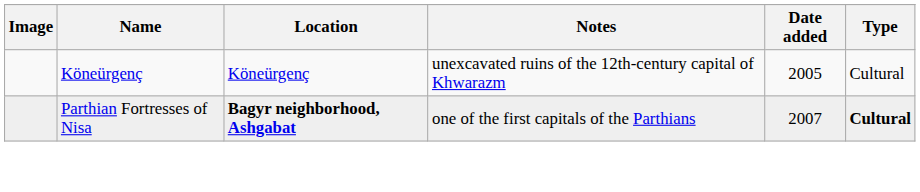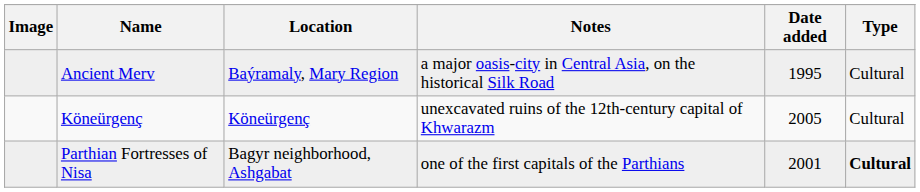+ row: Ancient Merv | Baýramaly, Mary Region | a major oasis-city in Central Asia, on the historical Silk Road | 1995 | Cultural
Parthian Fortresses of Nisa | Location: bold -> normal
Parthian Fortresses of Nisa | Date added: 2007 -> 2001
